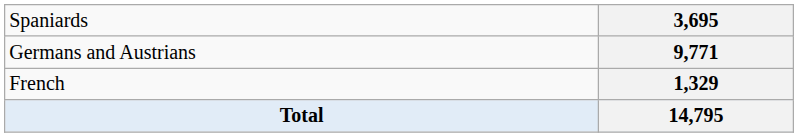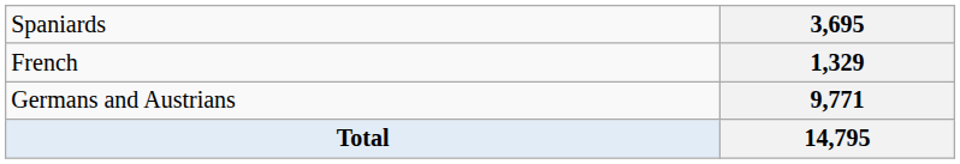rows swapped: 9,771 <-> 1,329
